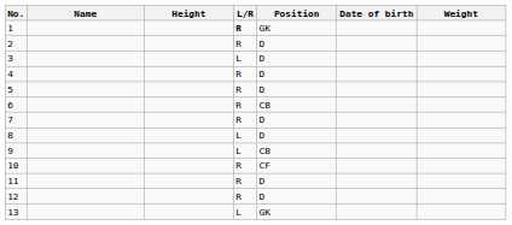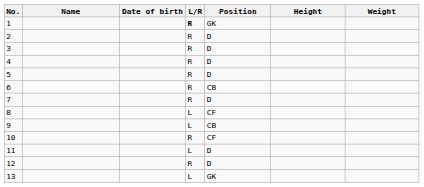columns swapped: Date of birth <-> Height
3 | L/R: L -> R
8 | Position: D -> CF
11 | L/R: R -> L
